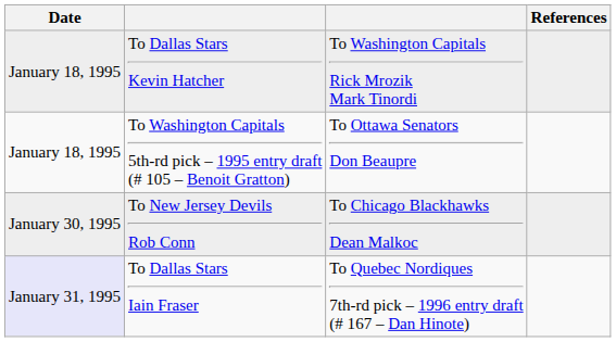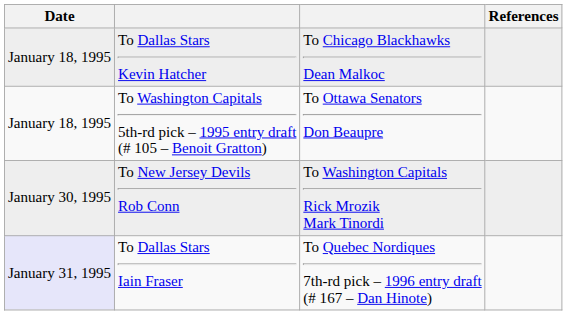To Dallas Stars Kevin Hatcher | column 3: To Washington Capitals Rick Mrozik Mark Tinordi -> To Chicago Blackhawks Dean Malkoc
To New Jersey Devils Rob Conn | column 3: To Chicago Blackhawks Dean Malkoc -> To Washington Capitals Rick Mrozik Mark Tinordi
